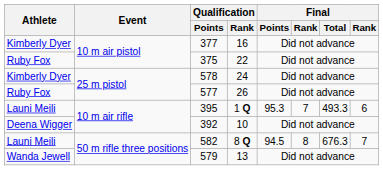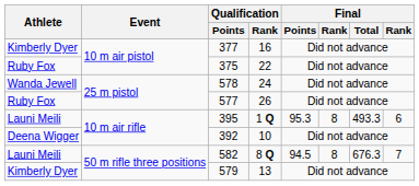578 | Athlete: Kimberly Dyer -> Wanda Jewell
395 | column 6: 7 -> 8
579 | Athlete: Wanda Jewell -> Kimberly Dyer
